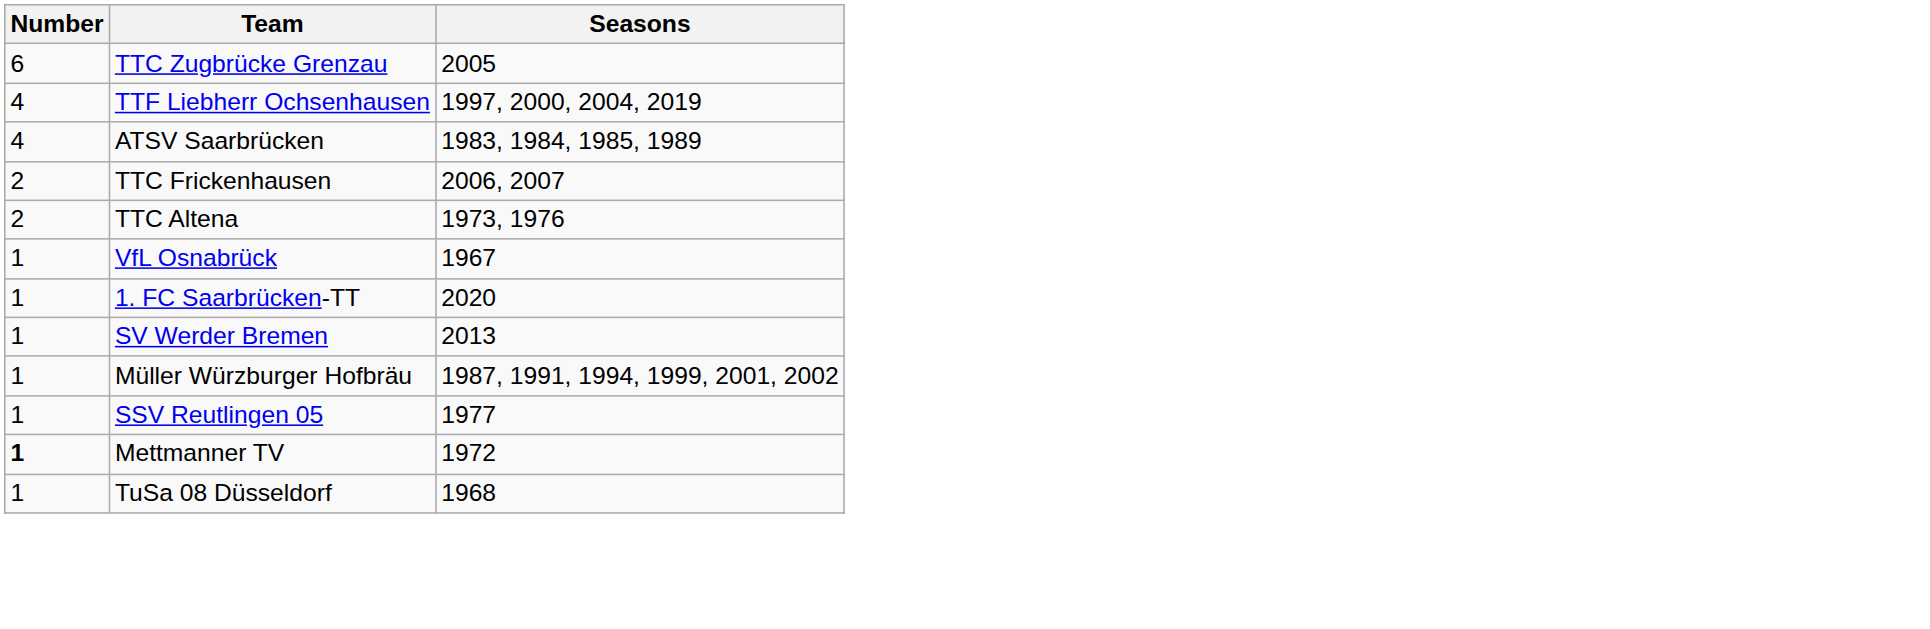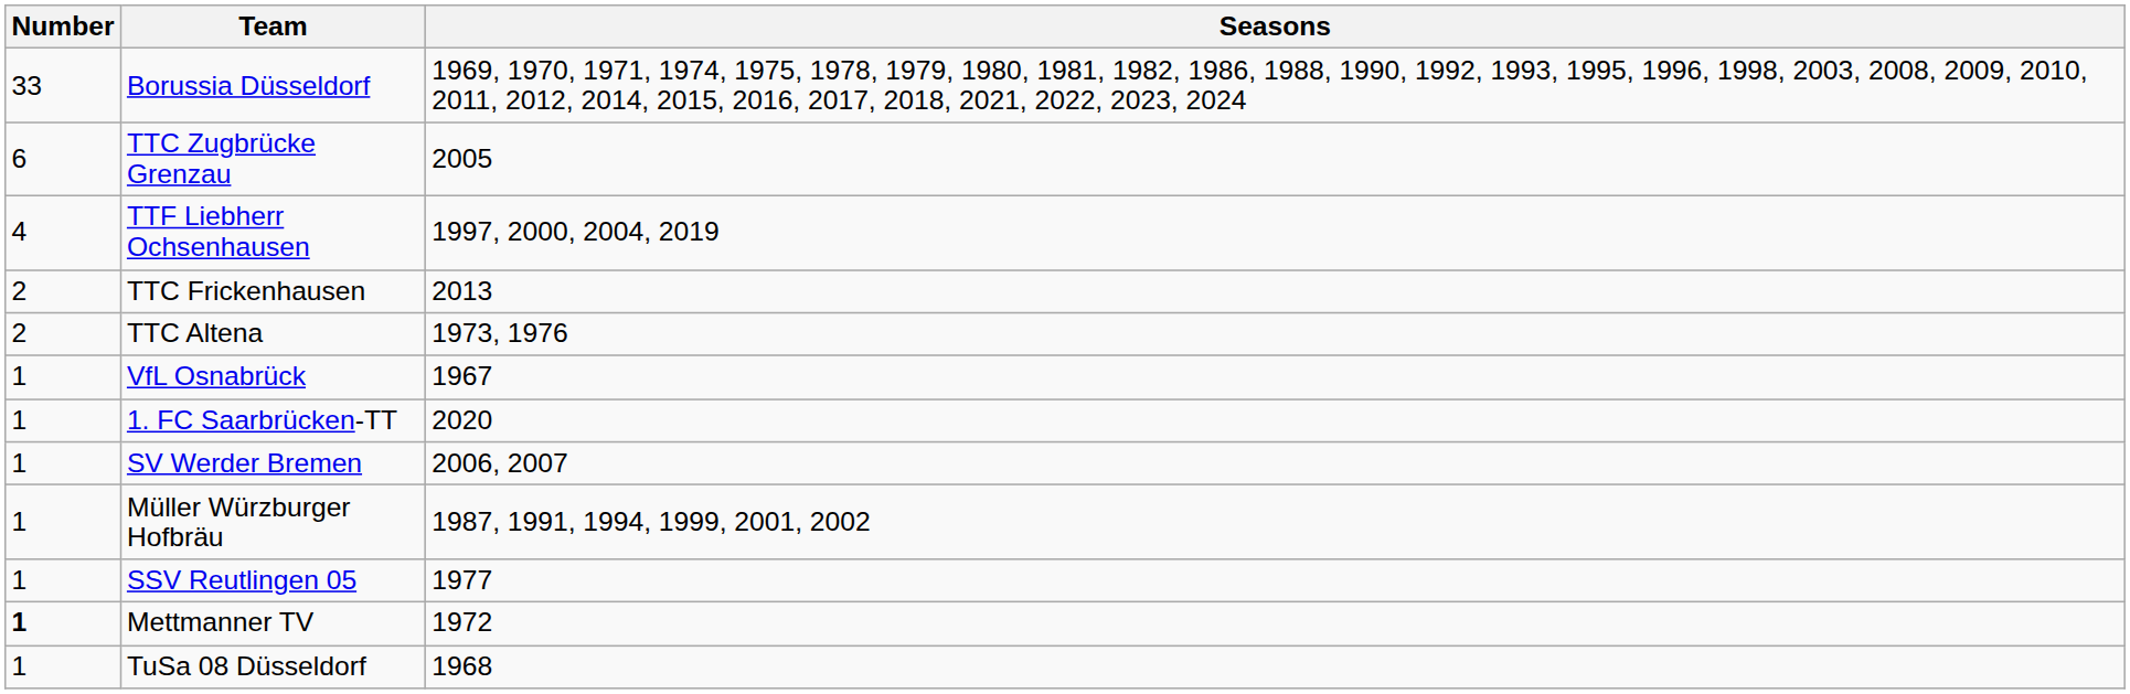+ row: 33 | Borussia Düsseldorf | 1969, 1970, 1971, 1974, 1975, 1978, 1979, 1980, 1981, 1982, 1986, 1988, 1990, 1992, 1993, 1995, 1996, 1998, 2003, 2008, 2009, 2010, 2011, 2012, 2014, 2015, 2016, 2017, 2018, 2021, 2022, 2023, 2024
- row: 4 | ATSV Saarbrücken | 1983, 1984, 1985, 1989
TTC Frickenhausen | Seasons: 2006, 2007 -> 2013
SV Werder Bremen | Seasons: 2013 -> 2006, 2007
